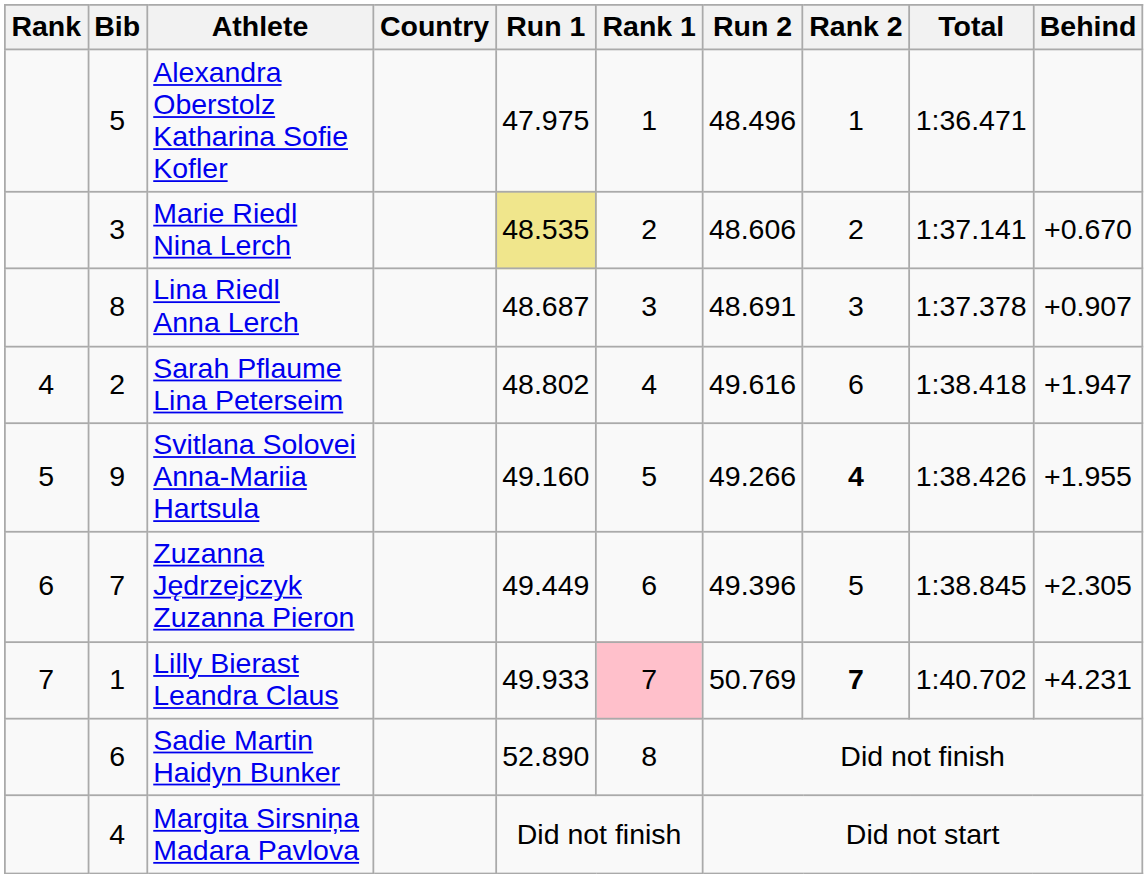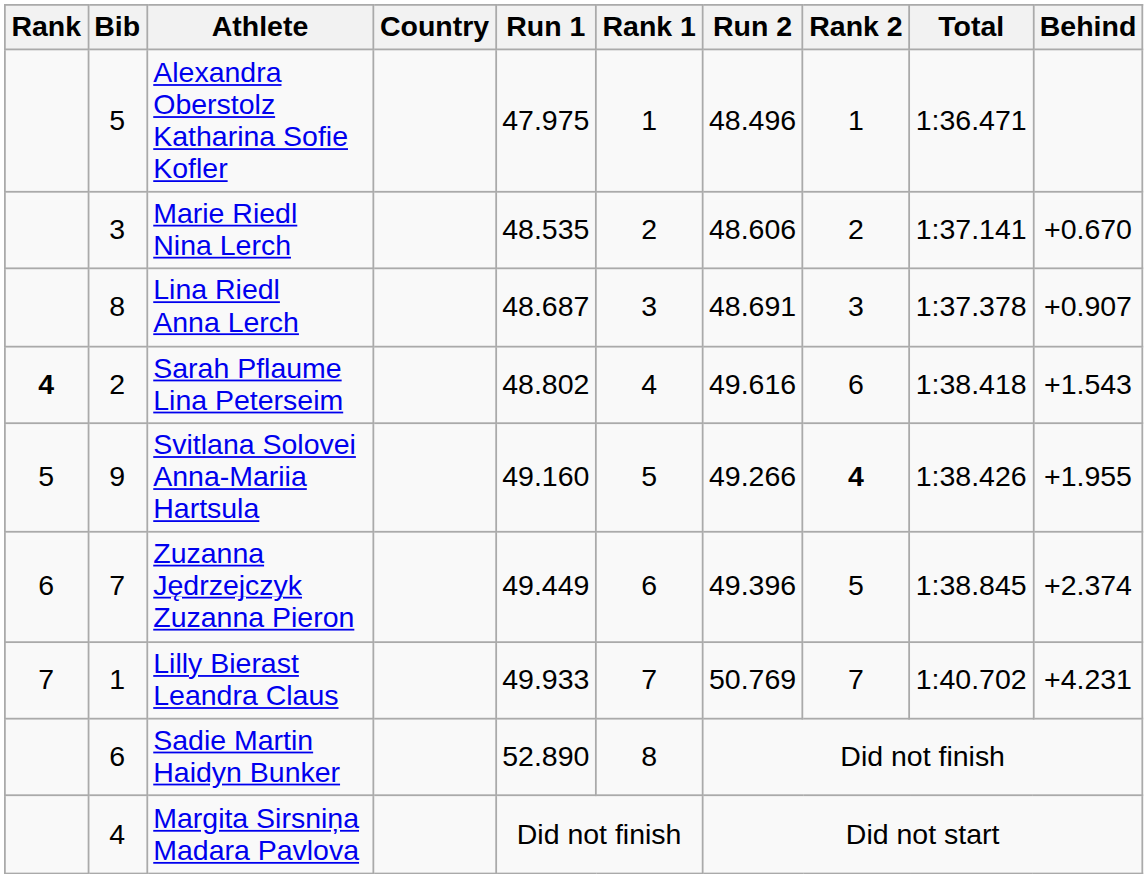Marie Riedl Nina Lerch | Run 1: khaki background -> no background
Sarah Pflaume Lina Peterseim | Rank: normal -> bold
Sarah Pflaume Lina Peterseim | Behind: +1.947 -> +1.543
Zuzanna Jędrzejczyk Zuzanna Pieron | Behind: +2.305 -> +2.374
Lilly Bierast Leandra Claus | Rank 1: pink background -> no background
Lilly Bierast Leandra Claus | Rank 2: bold -> normal
